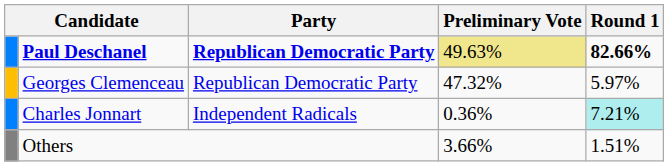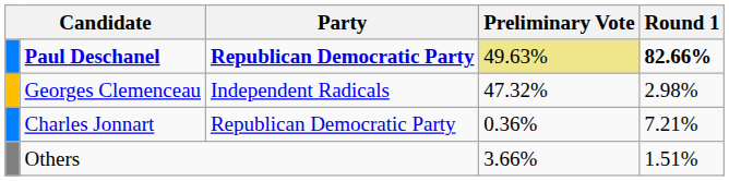Georges Clemenceau | Party: Republican Democratic Party -> Independent Radicals
Georges Clemenceau | Round 1: 5.97% -> 2.98%
Charles Jonnart | Party: Independent Radicals -> Republican Democratic Party
Charles Jonnart | Round 1: paleturquoise background -> no background
